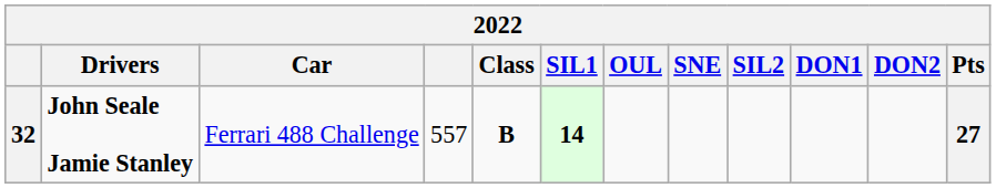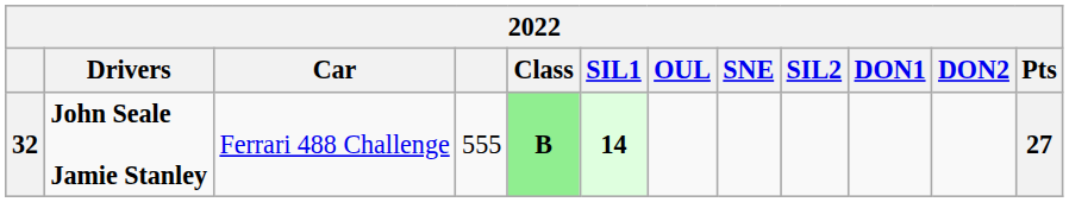32 | column 4: 557 -> 555
32 | Class: no background -> lightgreen background
